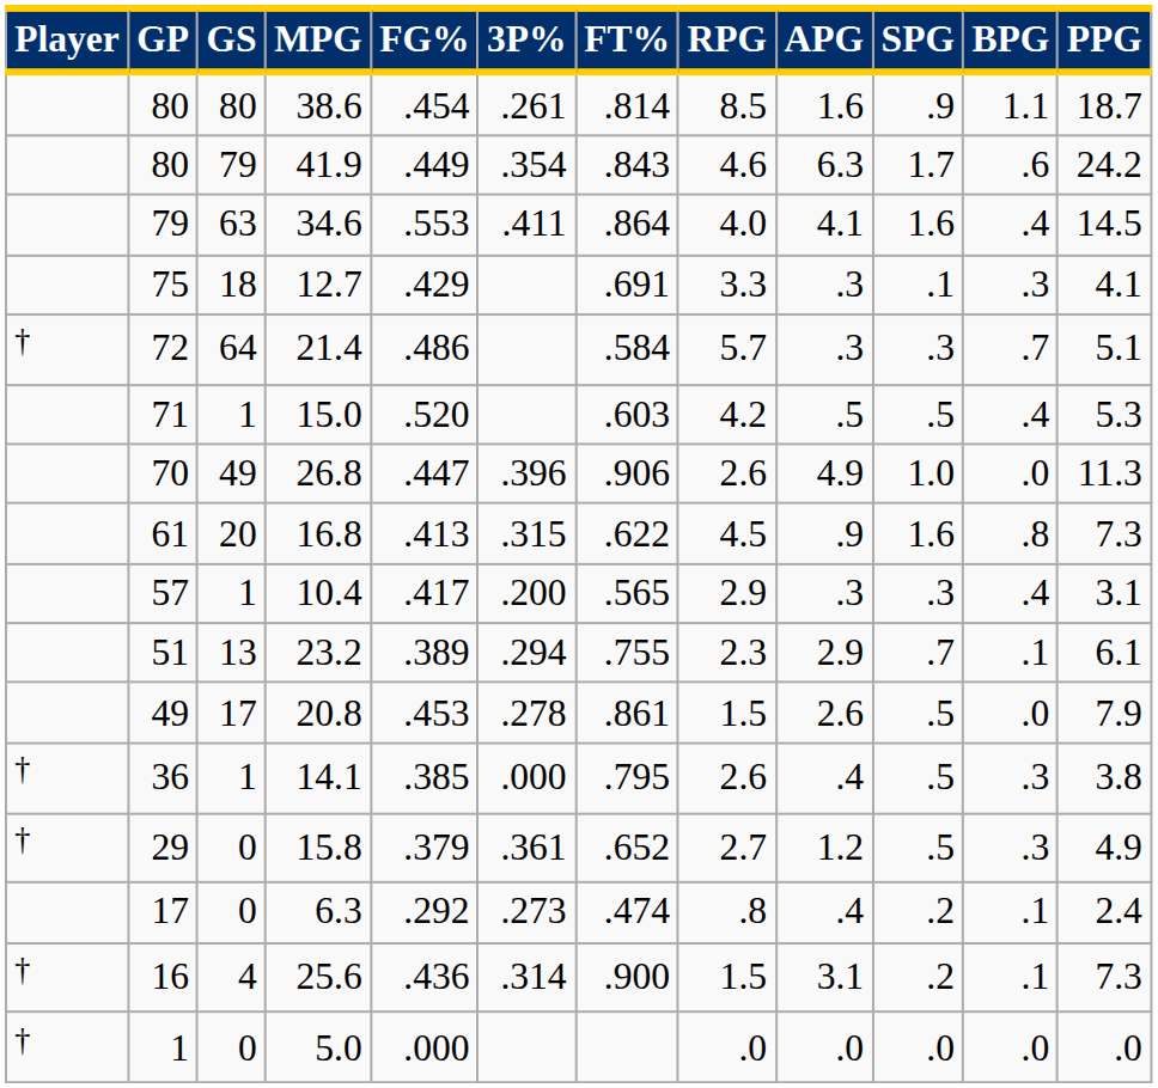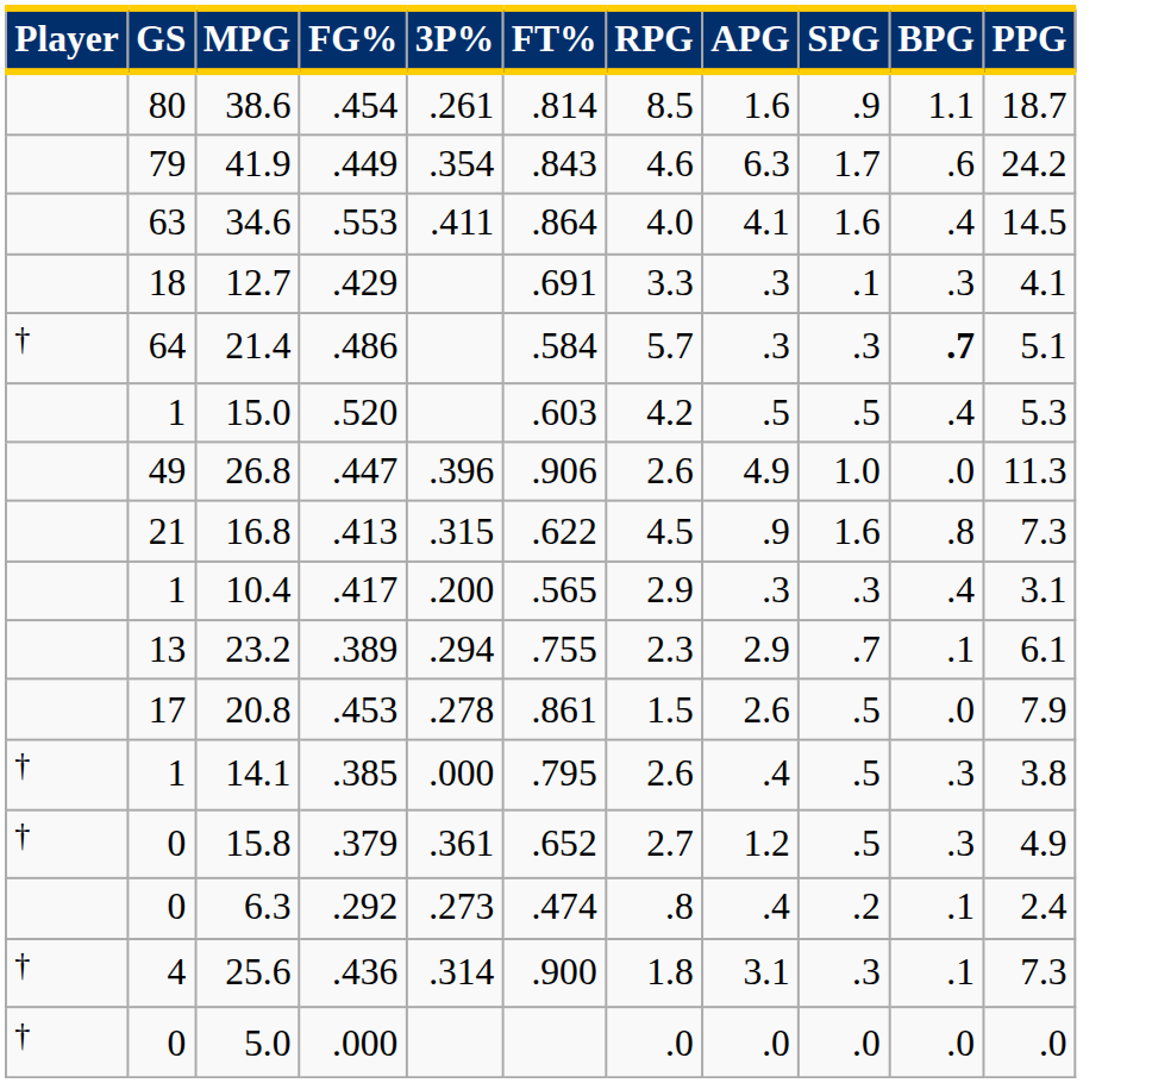- column: GP | 80 | 80 | 79 | 75 | 72 | 71 | 70 | 61 | 57 | 51 | 49 | 36 | 29 | 17 | 16 | 1
21.4 | BPG: normal -> bold
16.8 | GS: 20 -> 21
25.6 | RPG: 1.5 -> 1.8
25.6 | SPG: .2 -> .3
